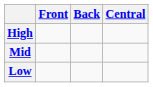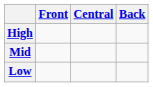columns swapped: Central <-> Back
